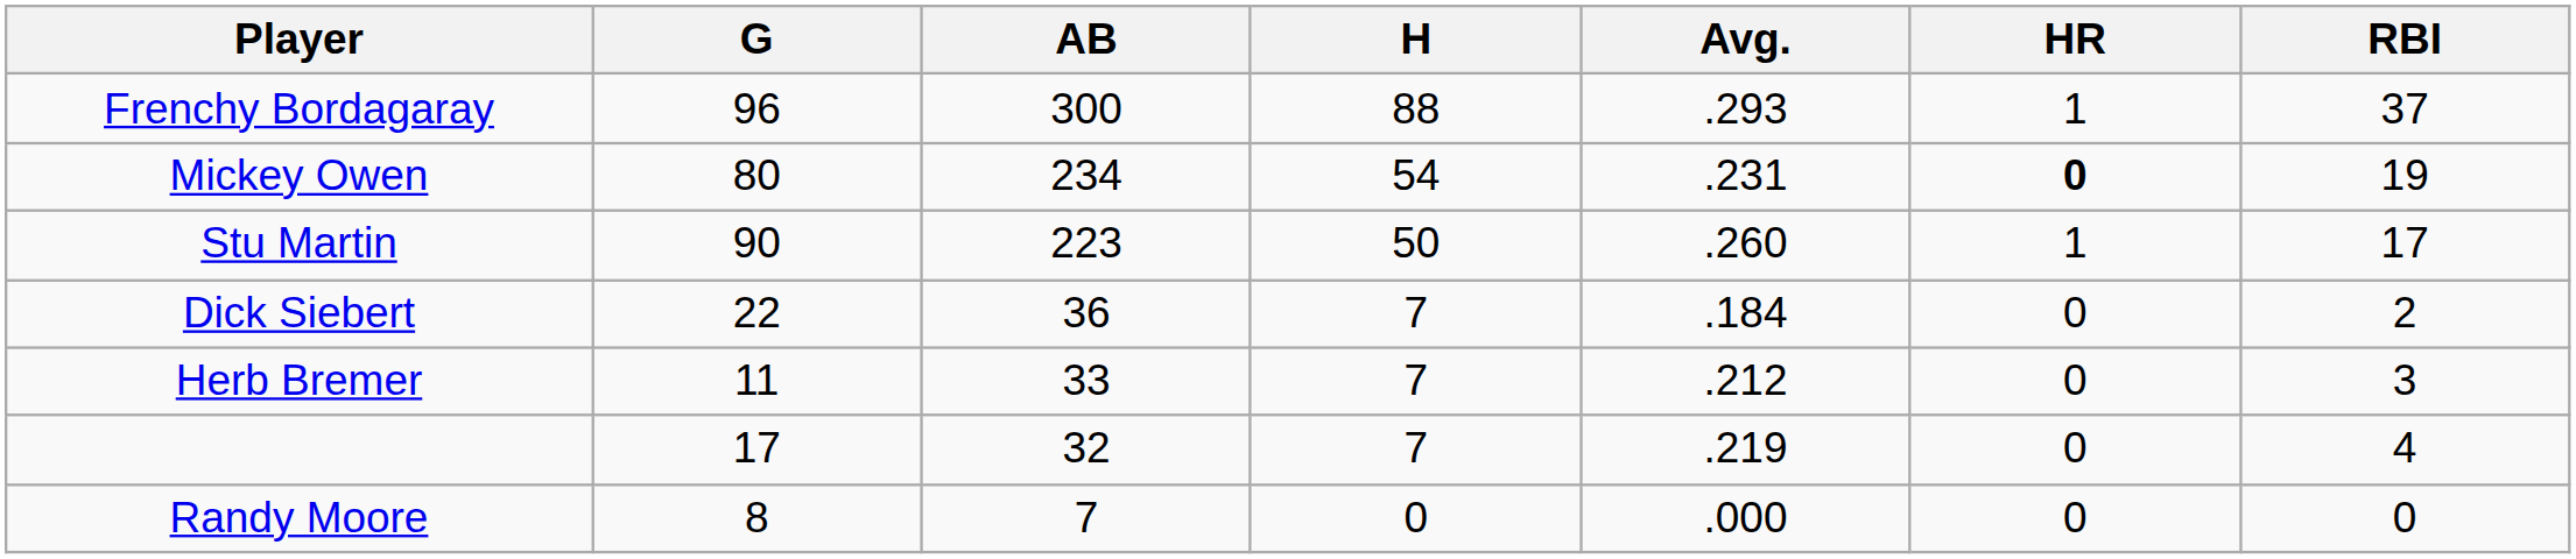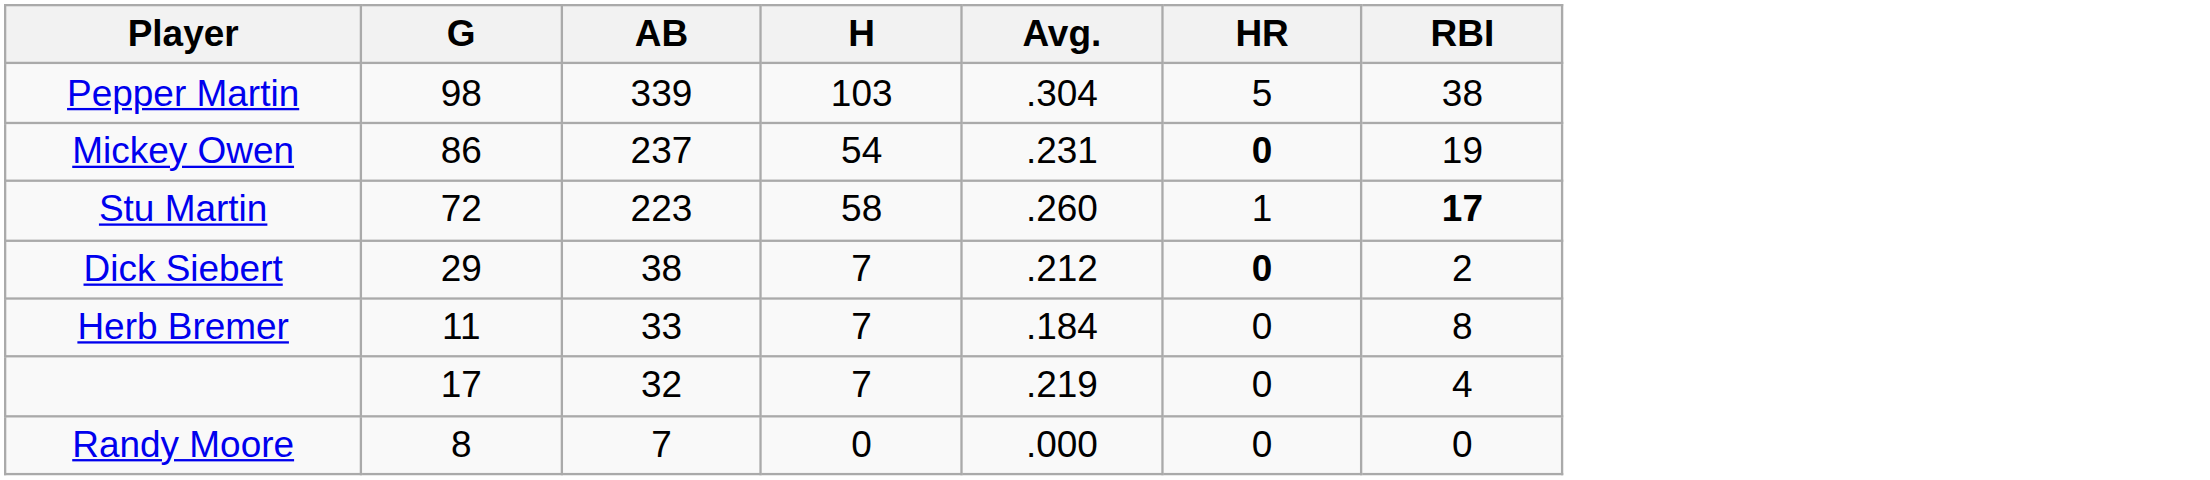+ row: Pepper Martin | 98 | 339 | 103 | .304 | 5 | 38
- row: Frenchy Bordagaray | 96 | 300 | 88 | .293 | 1 | 37
Mickey Owen | G: 80 -> 86
Mickey Owen | AB: 234 -> 237
Stu Martin | G: 90 -> 72
Stu Martin | H: 50 -> 58
Stu Martin | RBI: normal -> bold
Dick Siebert | G: 22 -> 29
Dick Siebert | AB: 36 -> 38
Dick Siebert | Avg.: .184 -> .212
Dick Siebert | HR: normal -> bold
Herb Bremer | Avg.: .212 -> .184
Herb Bremer | RBI: 3 -> 8
